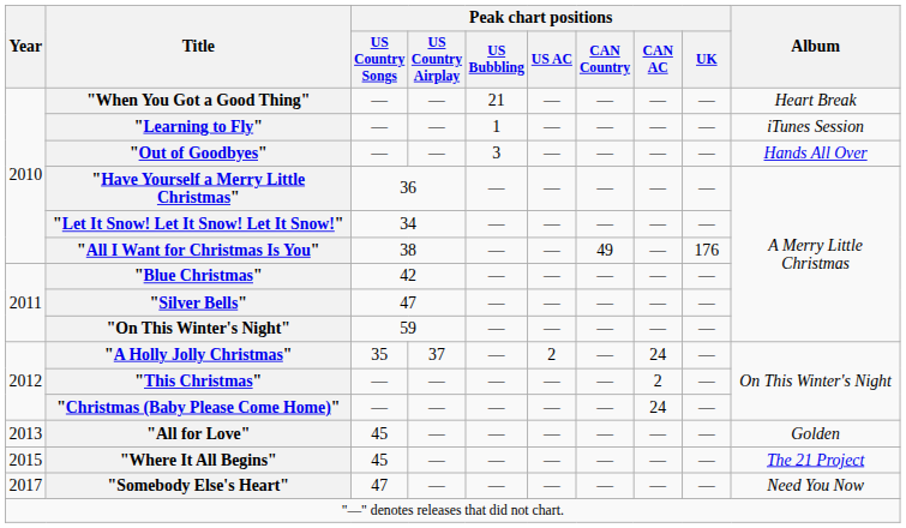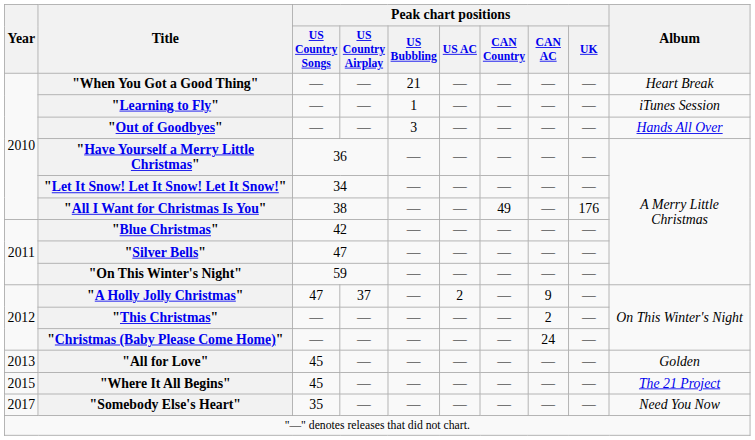"A Holly Jolly Christmas" | Peak chart positions / US Country Songs: 35 -> 47
"A Holly Jolly Christmas" | Peak chart positions / CAN AC: 24 -> 9
"Somebody Else's Heart" | Peak chart positions / US Country Songs: 47 -> 35
